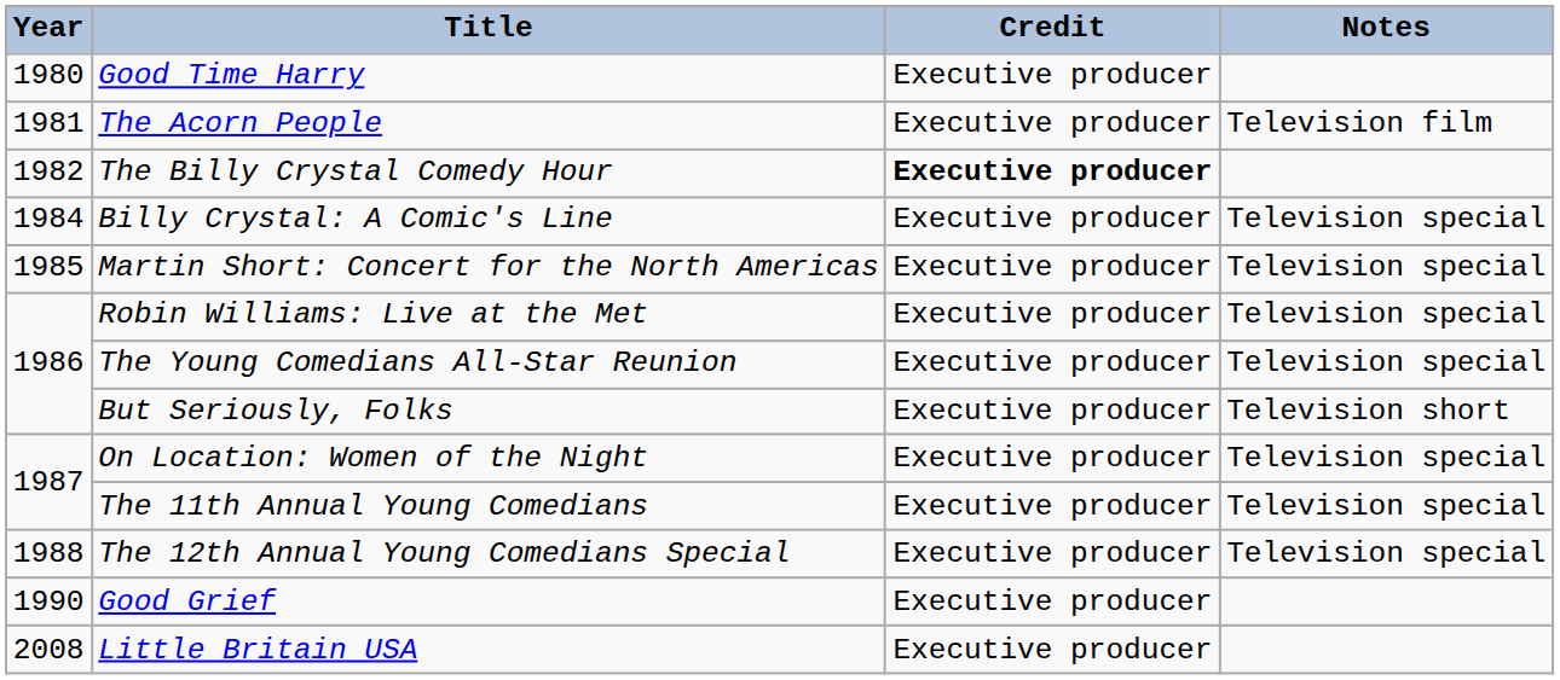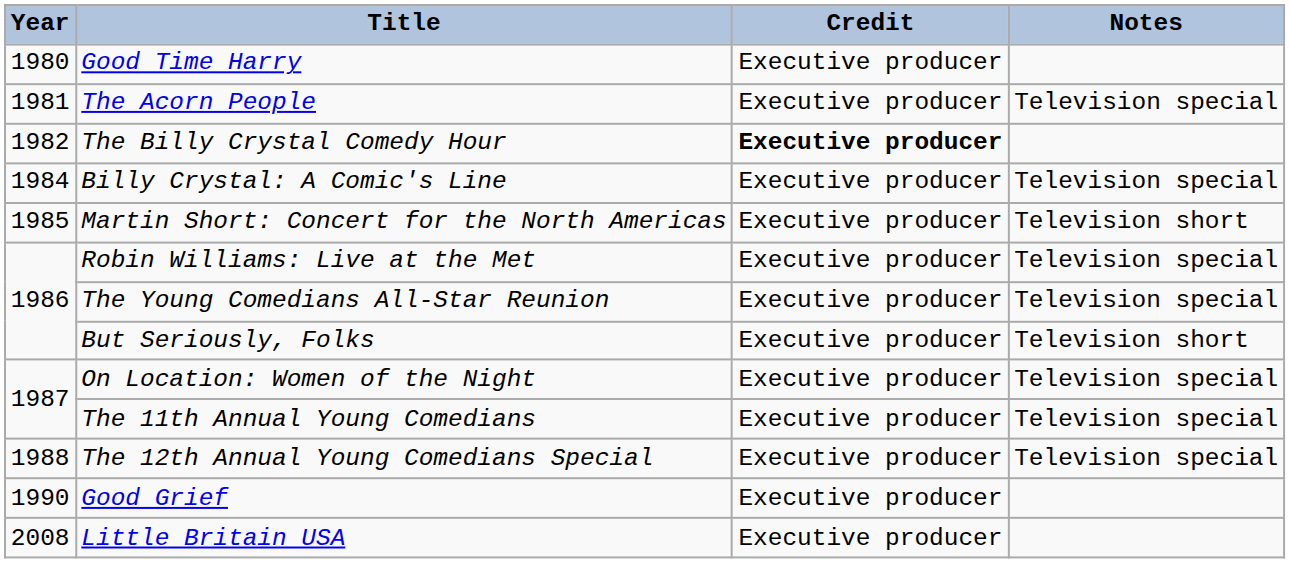The Acorn People | Notes: Television film -> Television special
Martin Short: Concert for the North Americas | Notes: Television special -> Television short
